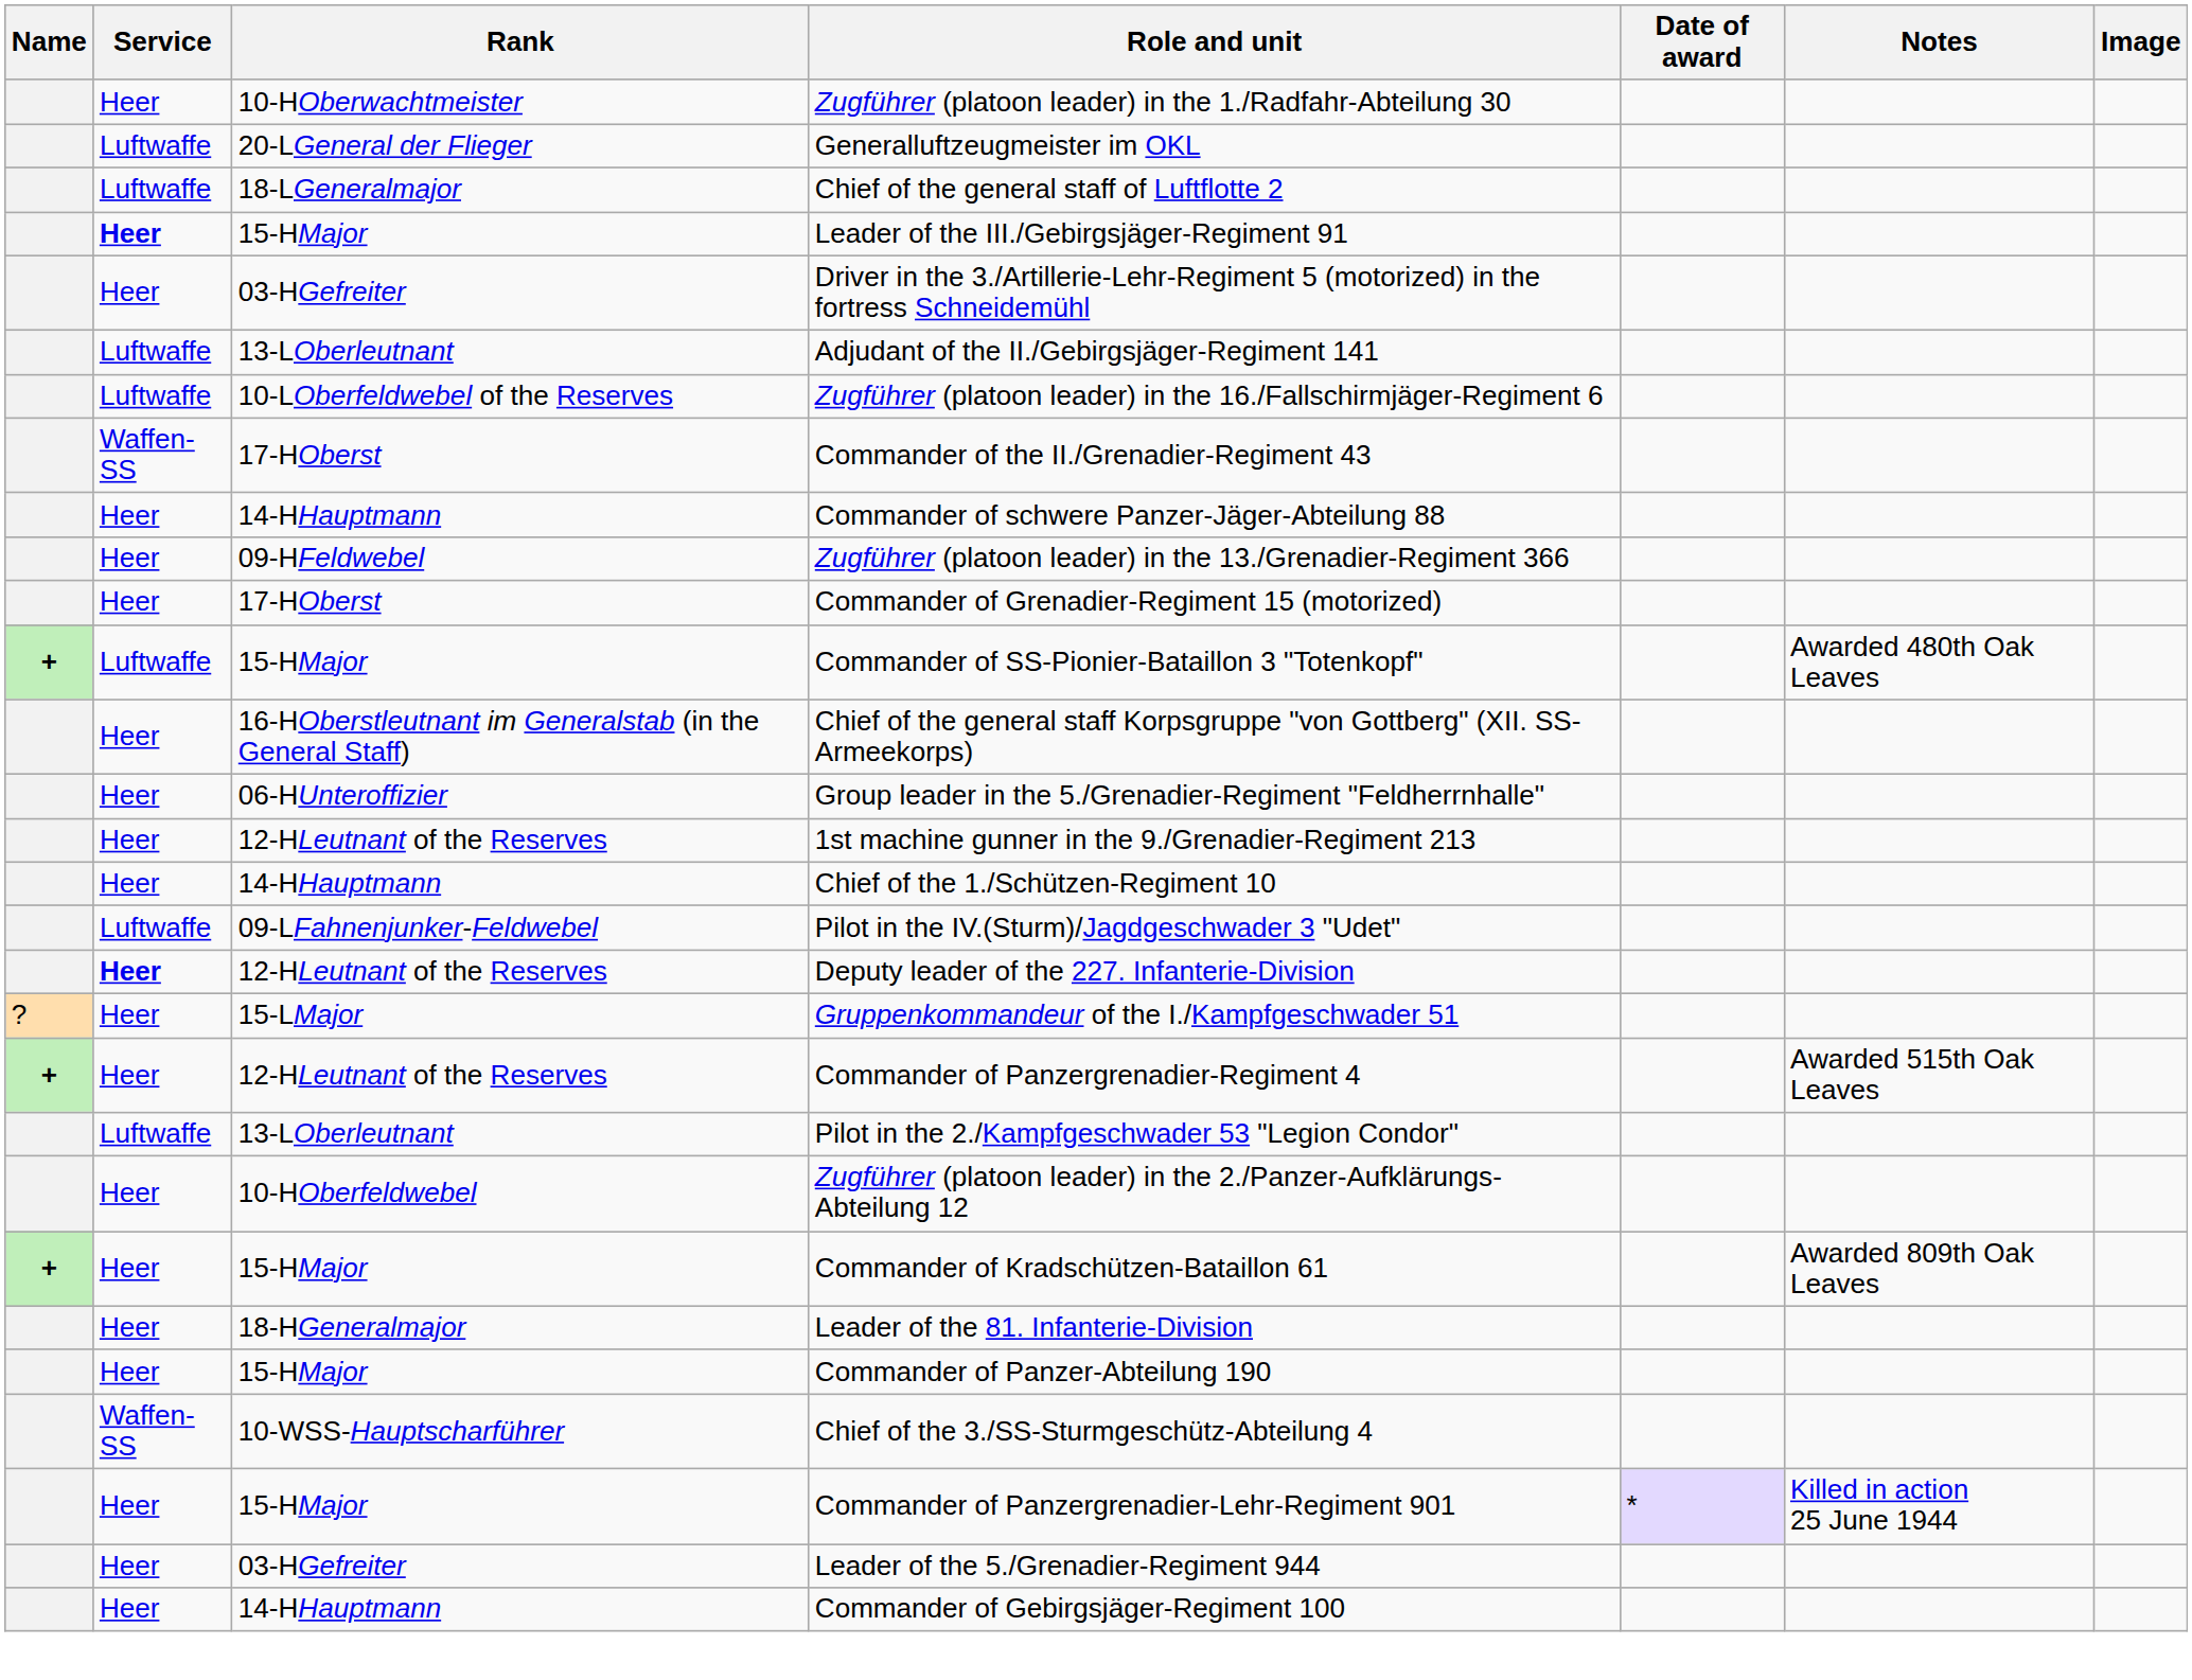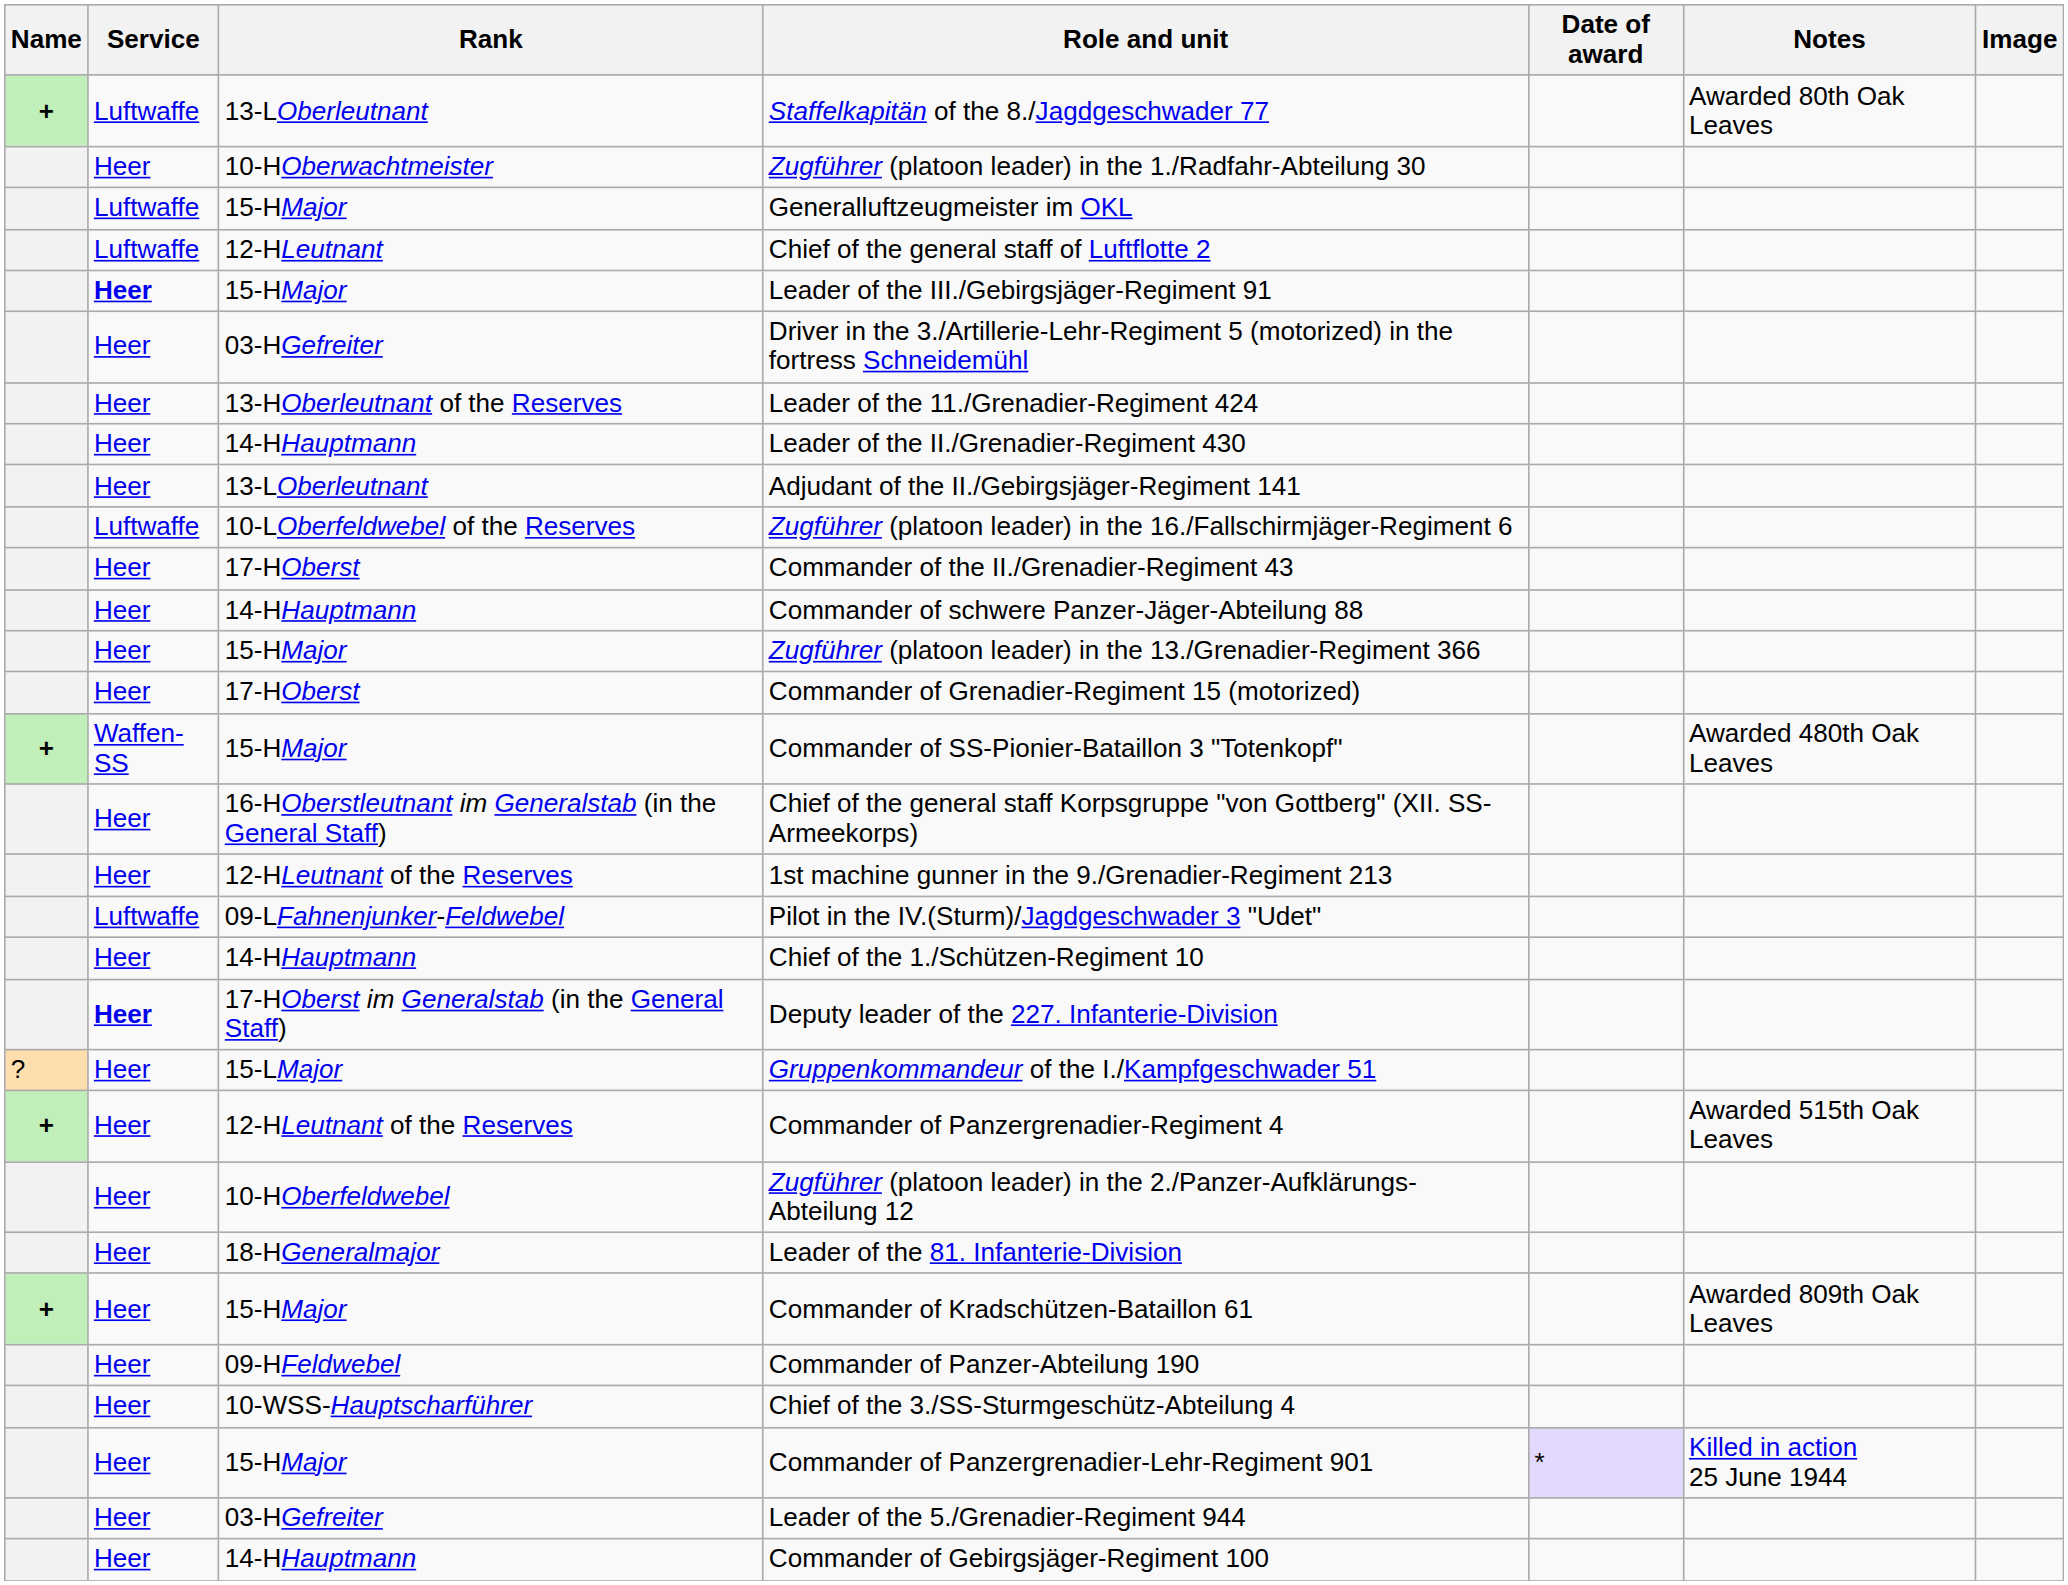+ row: + | Luftwaffe | 13-LOberleutnant | Staffelkapitän of the 8./Jagdgeschwader 77 | Awarded 80th Oak Leaves
Generalluftzeugmeister im OKL | Rank: 20-LGeneral der Flieger -> 15-HMajor
Chief of the general staff of Luftflotte 2 | Rank: 18-LGeneralmajor -> 12-HLeutnant
+ row: Heer | 13-HOberleutnant of the Reserves | Leader of the 11./Grenadier-Regiment 424
+ row: Heer | 14-HHauptmann | Leader of the II./Grenadier-Regiment 430
Adjudant of the II./Gebirgsjäger-Regiment 141 | Service: Luftwaffe -> Heer
Commander of the II./Grenadier-Regiment 43 | Service: Waffen-SS -> Heer
Zugführer (platoon leader) in the 13./Grenadier-Regiment 366 | Rank: 09-HFeldwebel -> 15-HMajor
Commander of SS-Pionier-Bataillon 3 "Totenkopf" | Service: Luftwaffe -> Waffen-SS
- row: Heer | 06-HUnteroffizier | Group leader in the 5./Grenadier-Regiment "Feldherrnhalle"
rows swapped: Chief of the 1./Schützen-Regiment 10 <-> Pilot in the IV.(Sturm)/Jagdgeschwader 3 "Udet"
Deputy leader of the 227. Infanterie-Division | Rank: 12-HLeutnant of the Reserves -> 17-HOberst im Generalstab (in the General Staff)
- row: Luftwaffe | 13-LOberleutnant | Pilot in the 2./Kampfgeschwader 53 "Legion Condor"
rows swapped: Commander of Kradschützen-Bataillon 61 <-> Leader of the 81. Infanterie-Division
Commander of Panzer-Abteilung 190 | Rank: 15-HMajor -> 09-HFeldwebel
Chief of the 3./SS-Sturmgeschütz-Abteilung 4 | Service: Waffen-SS -> Heer
